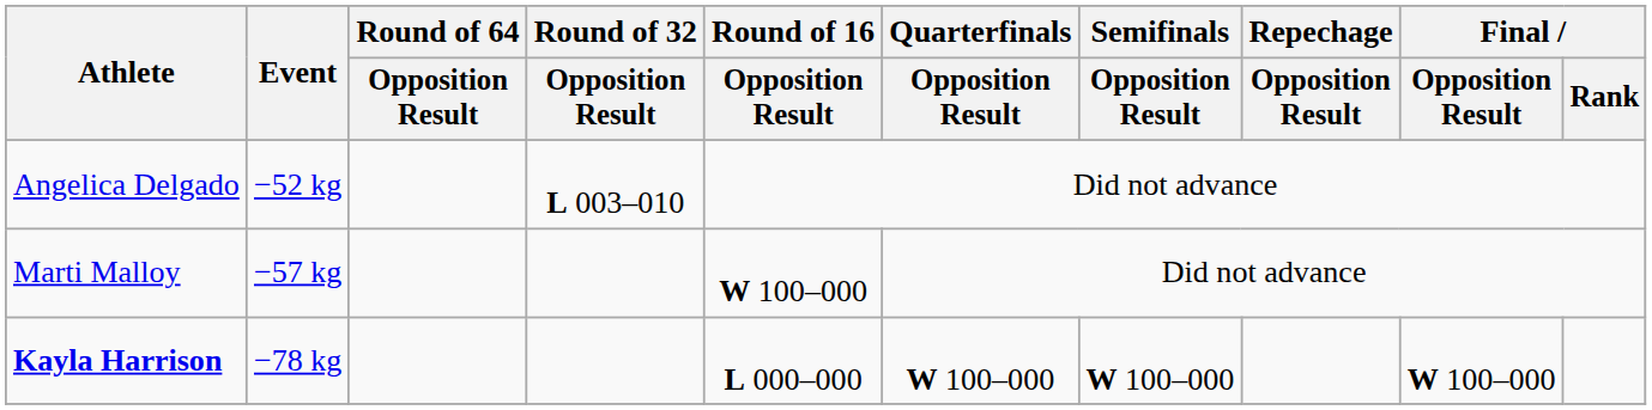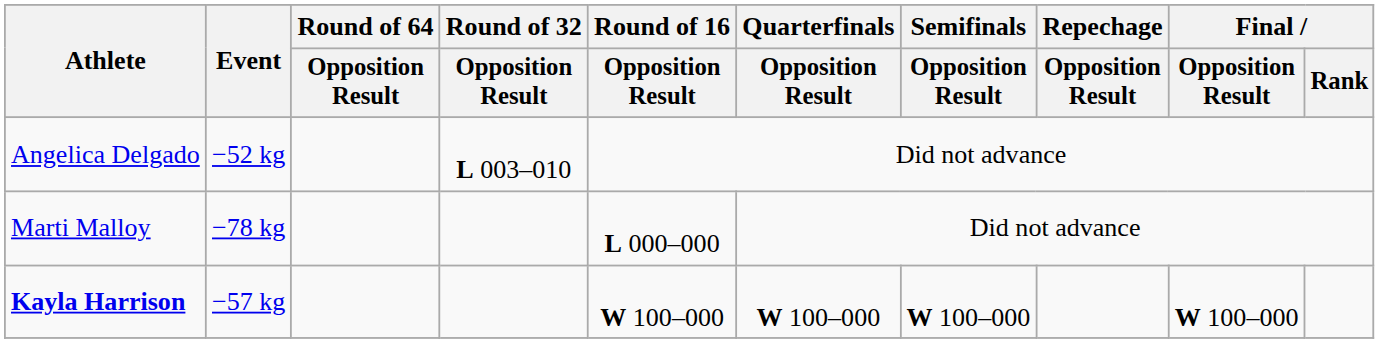Marti Malloy | Event: −57 kg -> −78 kg
Marti Malloy | Round of 16 / Opposition Result: W 100–000 -> L 000–000
Kayla Harrison | Event: −78 kg -> −57 kg
Kayla Harrison | Round of 16 / Opposition Result: L 000–000 -> W 100–000
